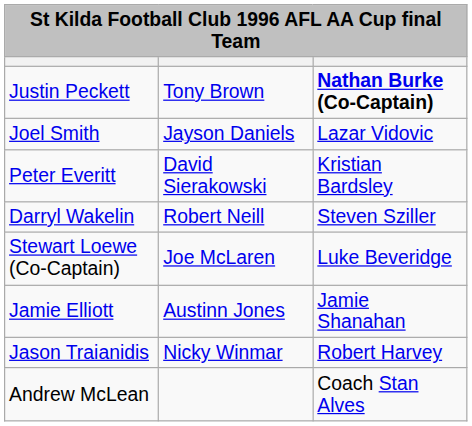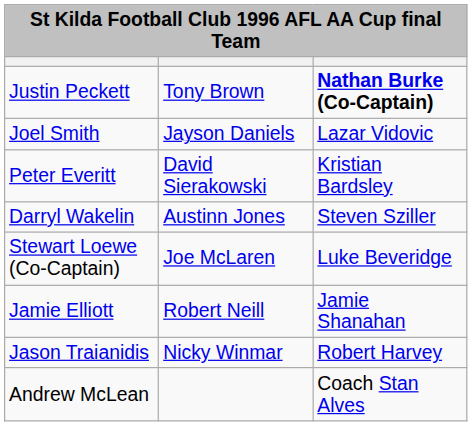Darryl Wakelin | column 2: Robert Neill -> Austinn Jones
Jamie Elliott | column 2: Austinn Jones -> Robert Neill
